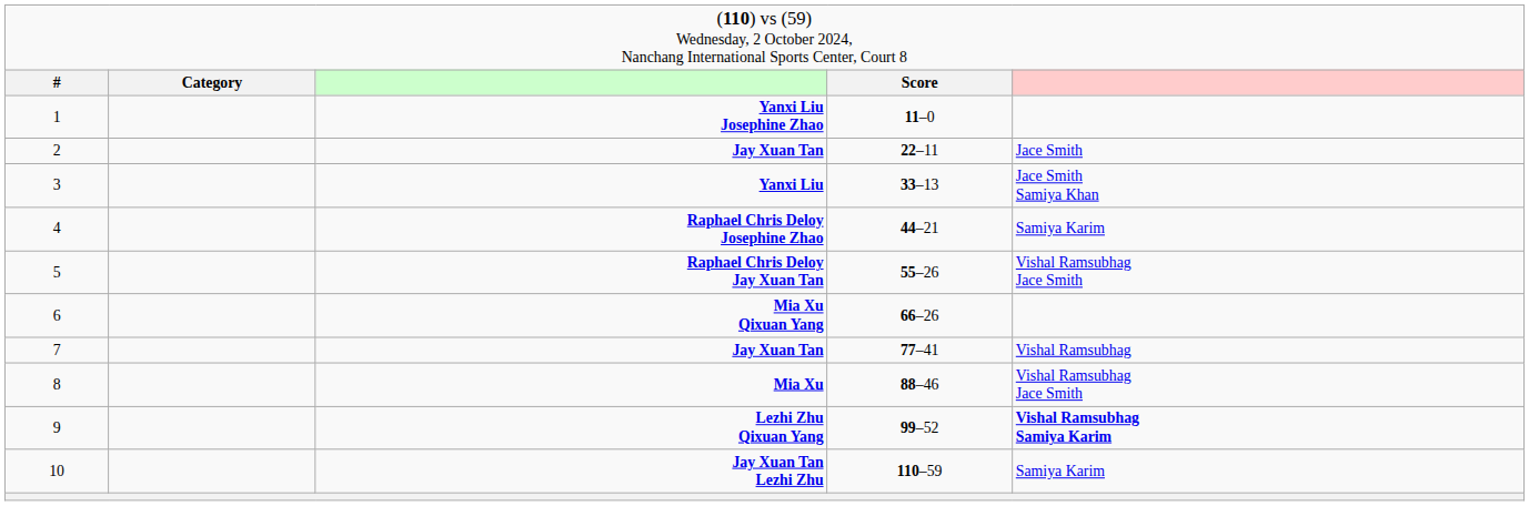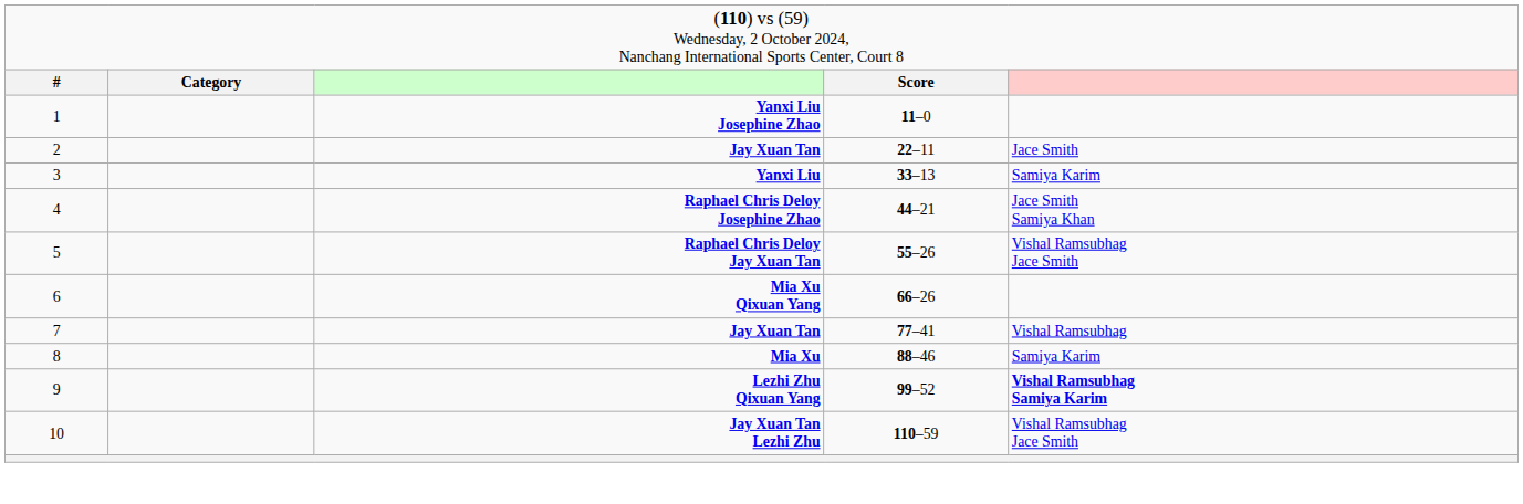Yanxi Liu | column 5: Jace Smith Samiya Khan -> Samiya Karim
Raphael Chris Deloy Josephine Zhao | column 5: Samiya Karim -> Jace Smith Samiya Khan
Mia Xu | column 5: Vishal Ramsubhag Jace Smith -> Samiya Karim
Jay Xuan Tan Lezhi Zhu | column 5: Samiya Karim -> Vishal Ramsubhag Jace Smith
